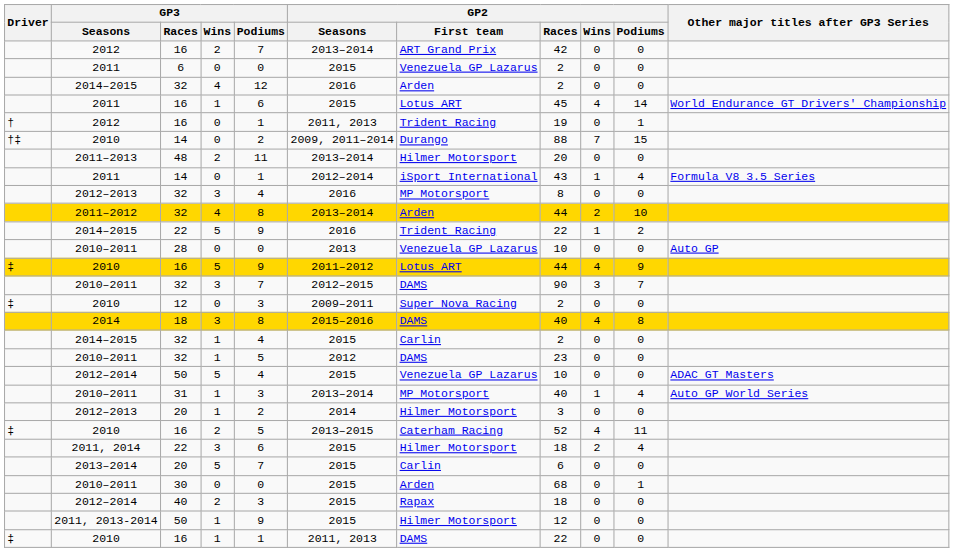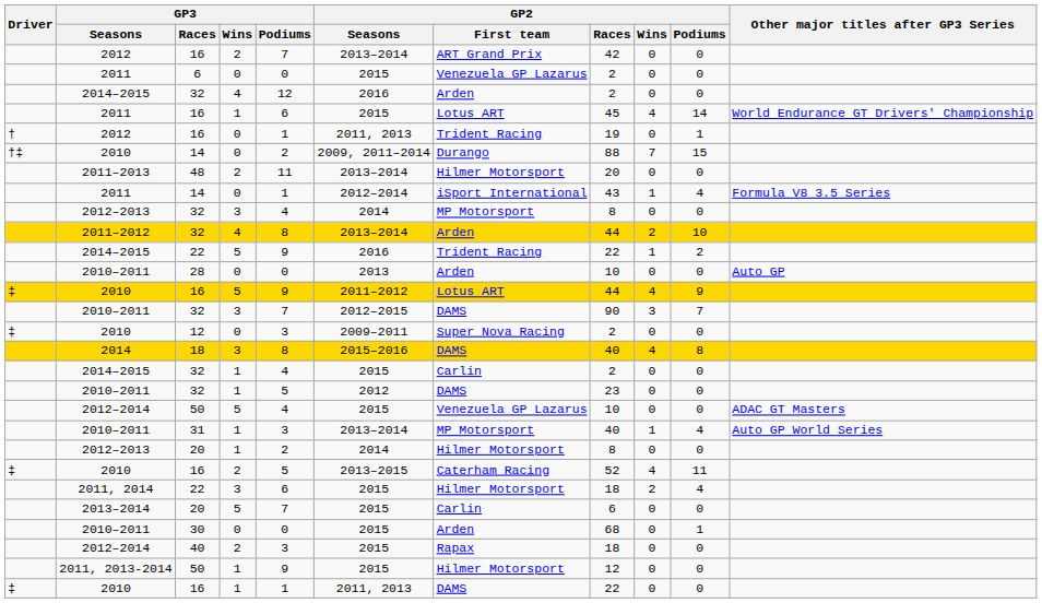2012–2013 / 32 | GP2 / Seasons: 2016 -> 2014
28 | GP2 / First team: Venezuela GP Lazarus -> Arden
2012–2013 / 20 | GP2 / Races: 3 -> 8
